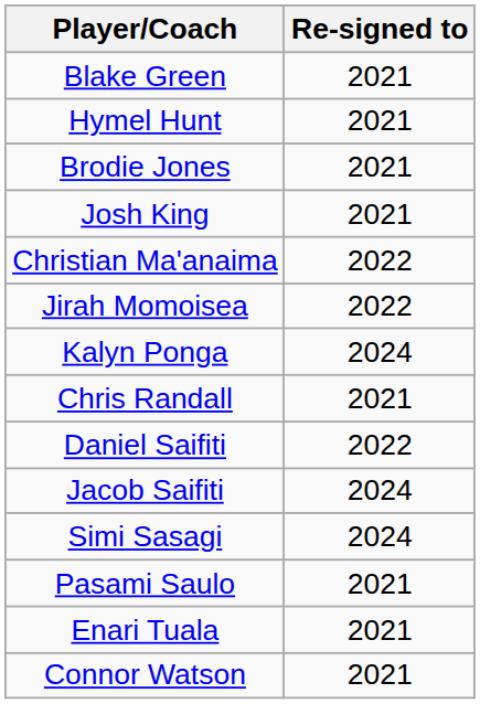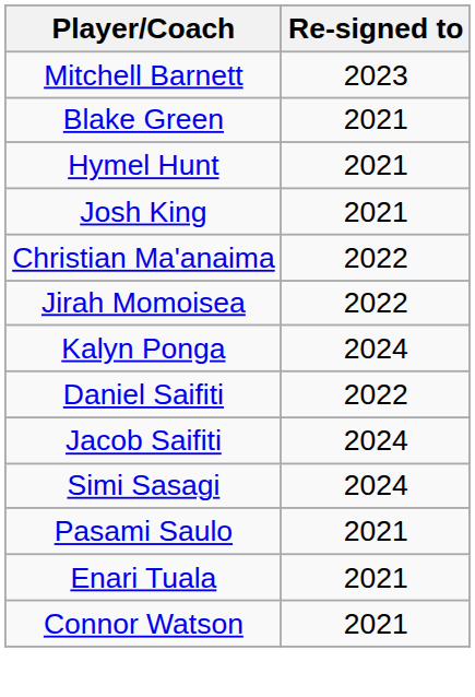+ row: Mitchell Barnett | 2023
- row: Brodie Jones | 2021
- row: Chris Randall | 2021
